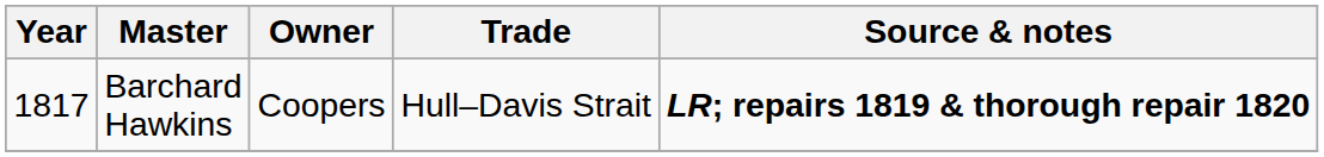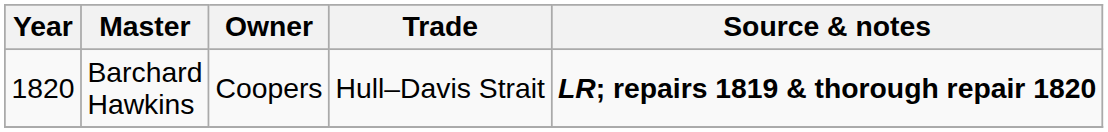Barchard Hawkins | Year: 1817 -> 1820
